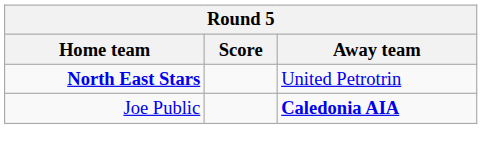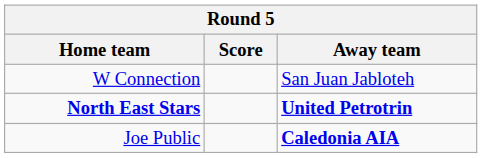+ row: W Connection | San Juan Jabloteh
North East Stars | Away team: normal -> bold
